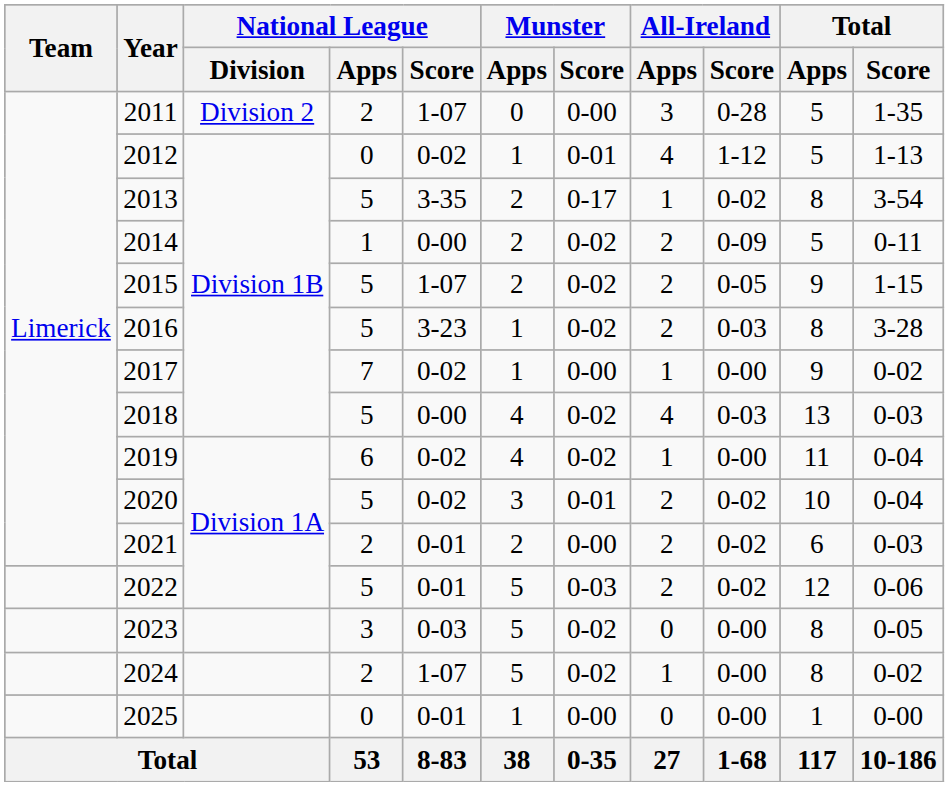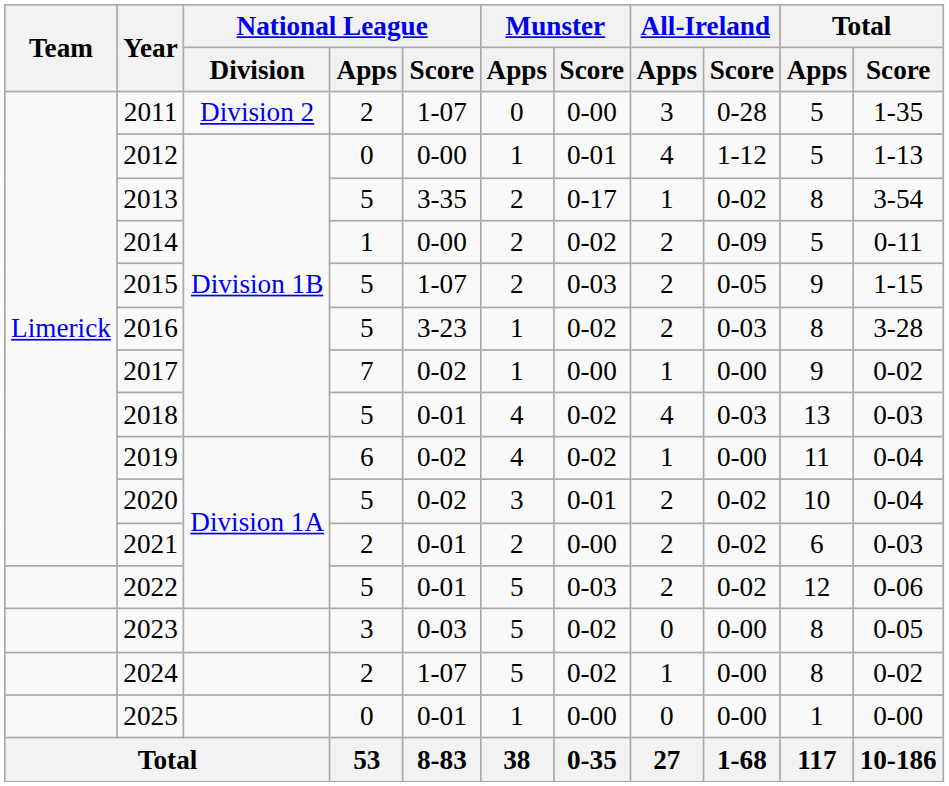2012 | National League / Score: 0-02 -> 0-00
2015 | Munster / Score: 0-02 -> 0-03
2018 | National League / Score: 0-00 -> 0-01
